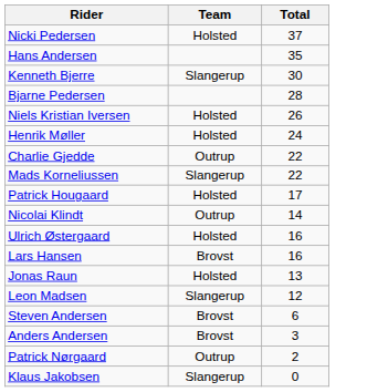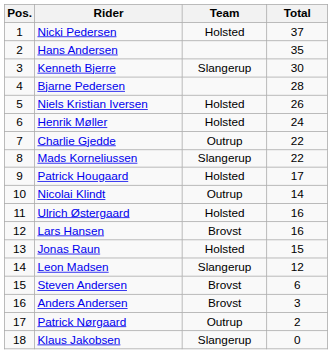+ column: Pos. | 1 | 2 | 3 | 4 | 5 | 6 | 7 | 8 | 9 | 10 | 11 | 12 | 13 | 14 | 15 | 16 | 17 | 18
Jonas Raun | Total: 13 -> 15
